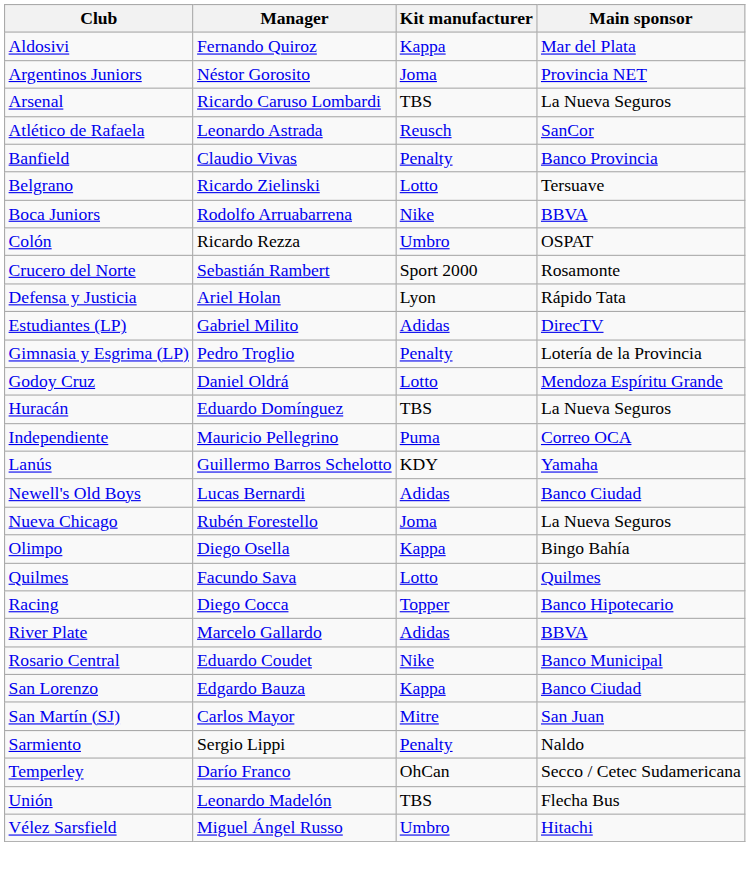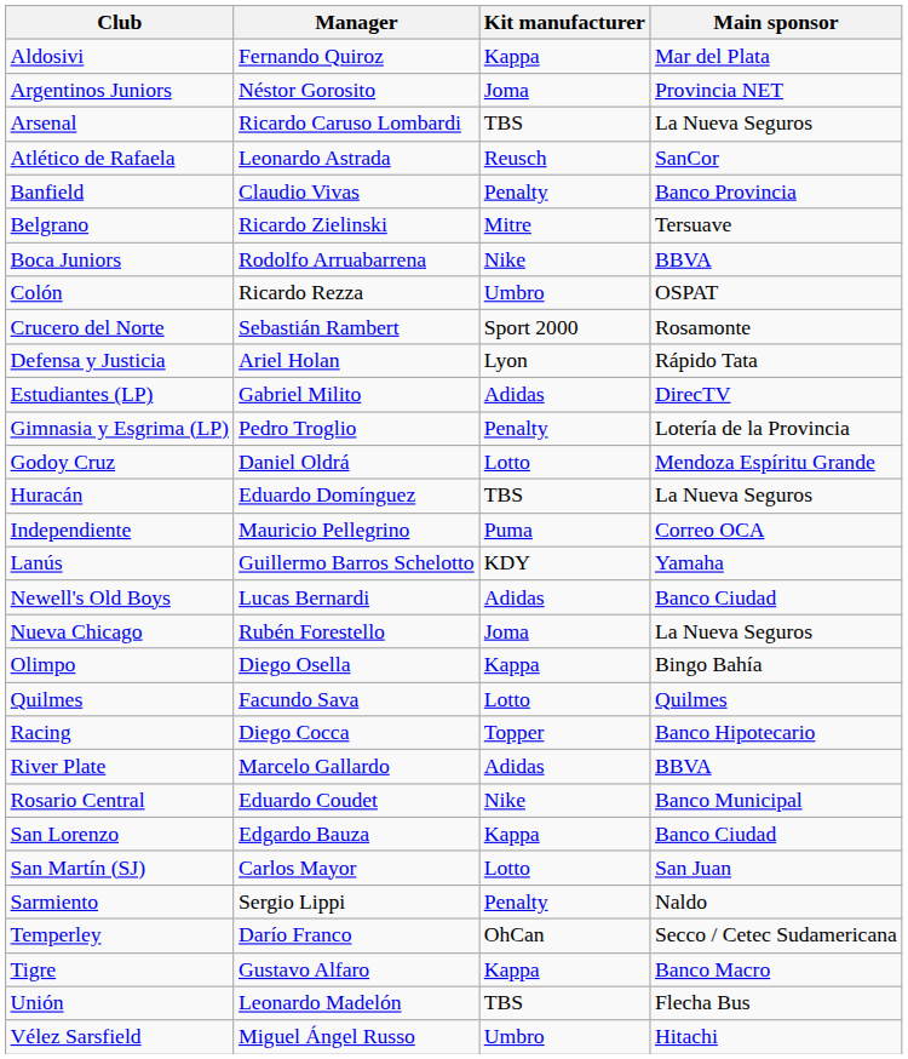Belgrano | Kit manufacturer: Lotto -> Mitre
San Martín (SJ) | Kit manufacturer: Mitre -> Lotto
+ row: Tigre | Gustavo Alfaro | Kappa | Banco Macro
